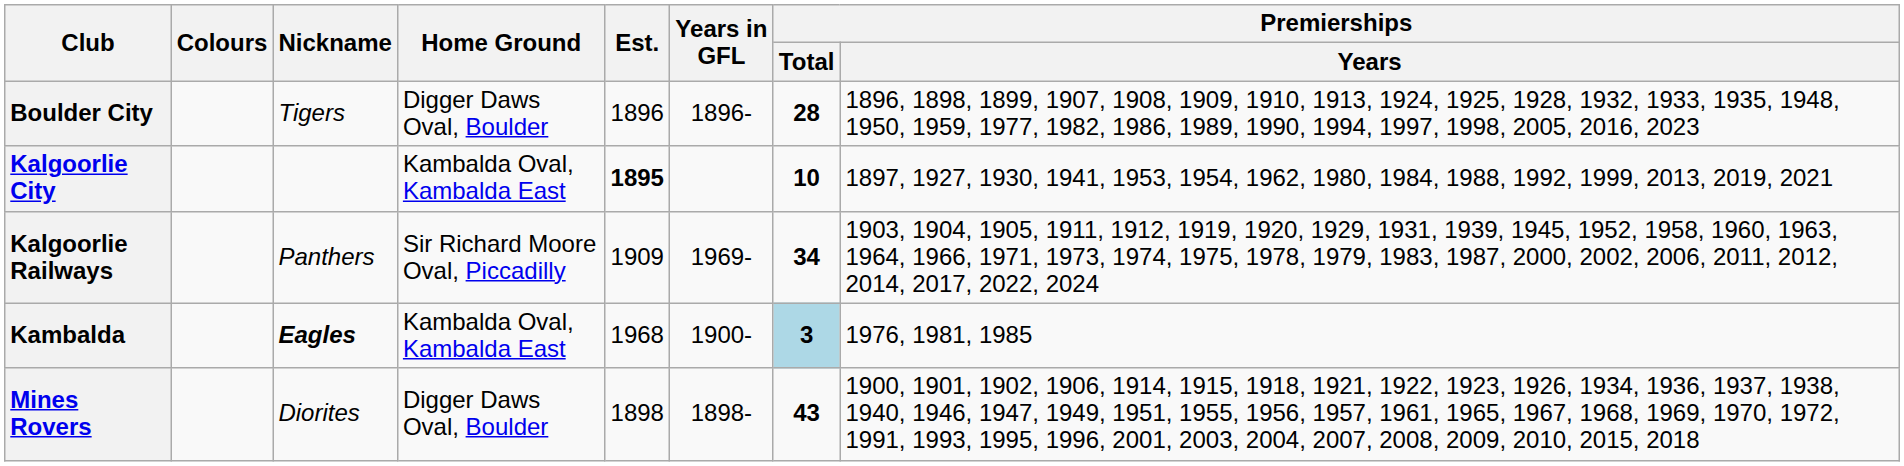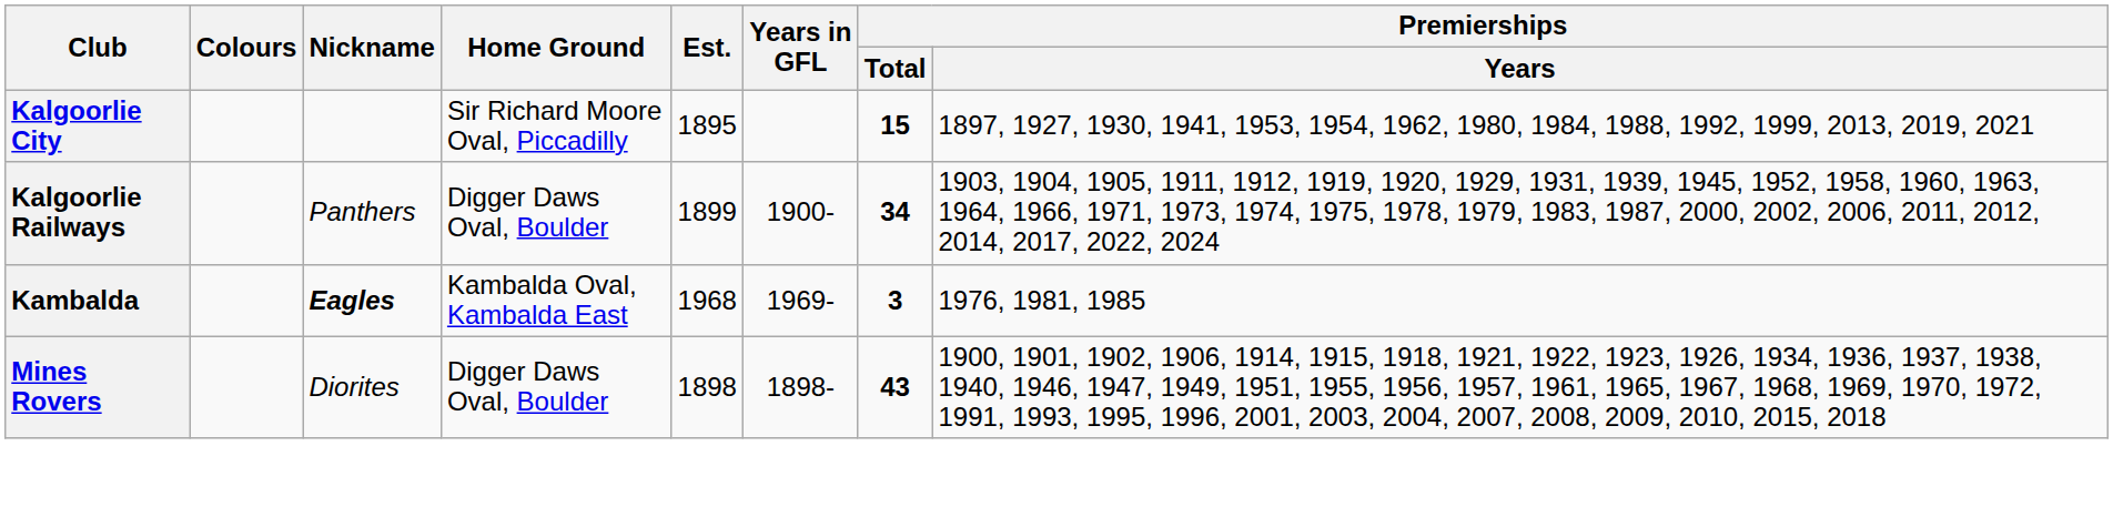- row: Boulder City | Tigers | Digger Daws Oval, Boulder | 1896 | 1896- | 28 | 1896, 1898, 1899, 1907, 1908, 1909, 1910, 1913, 1924, 1925, 1928, 1932, 1933, 1935, 1948, 1950, 1959, 1977, 1982, 1986, 1989, 1990, 1994, 1997, 1998, 2005, 2016, 2023
Kalgoorlie City | Home Ground: Kambalda Oval, Kambalda East -> Sir Richard Moore Oval, Piccadilly
Kalgoorlie City | Est.: bold -> normal
Kalgoorlie City | Premierships / Total: 10 -> 15
Kalgoorlie Railways | Home Ground: Sir Richard Moore Oval, Piccadilly -> Digger Daws Oval, Boulder
Kalgoorlie Railways | Est.: 1909 -> 1899
Kalgoorlie Railways | Years in GFL: 1969- -> 1900-
Kambalda | Years in GFL: 1900- -> 1969-
Kambalda | Premierships / Total: lightblue background -> no background
